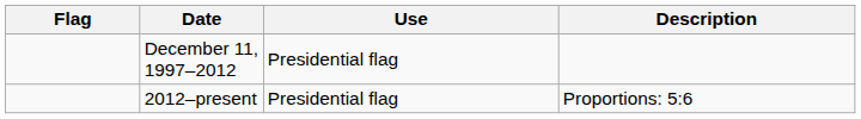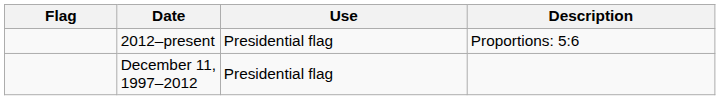rows swapped: December 11, 1997–2012 <-> 2012–present
